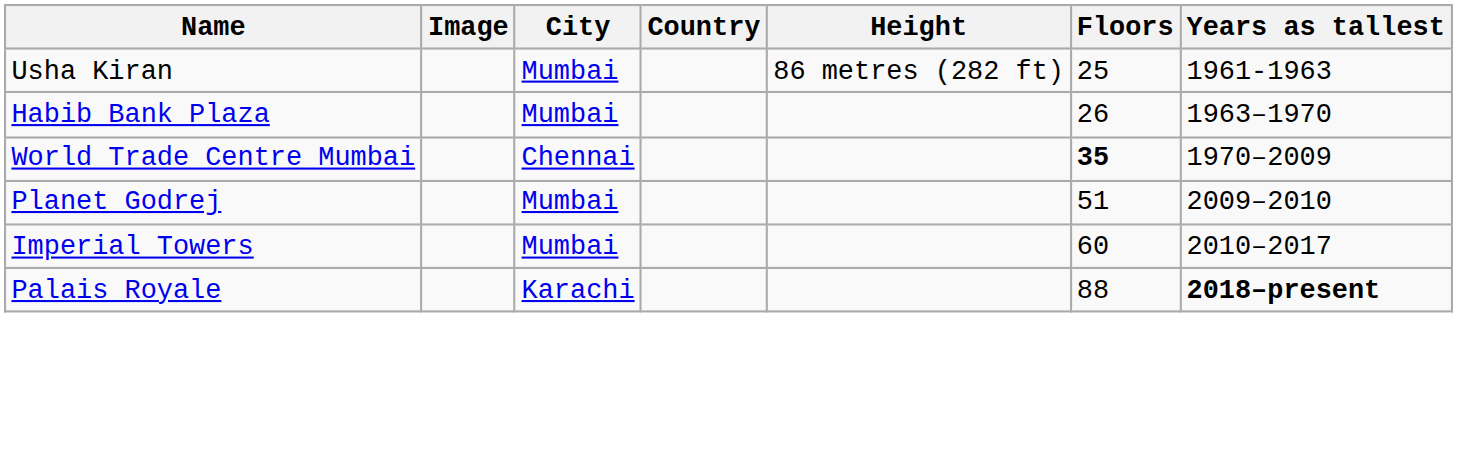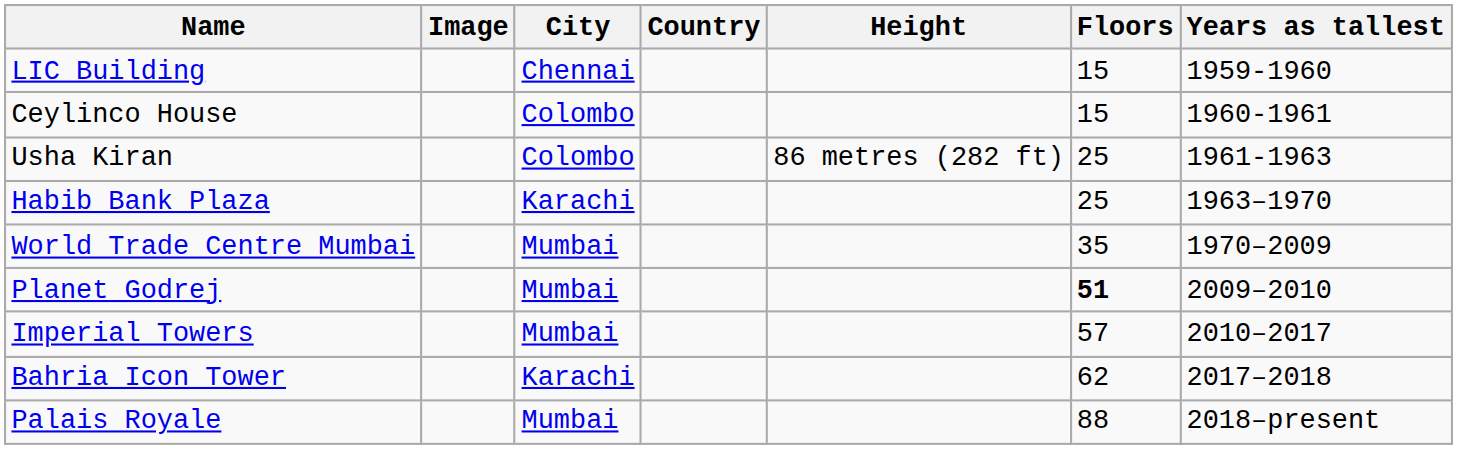+ row: LIC Building | Chennai | 15 | 1959-1960
+ row: Ceylinco House | Colombo | 15 | 1960-1961
Usha Kiran | City: Mumbai -> Colombo
Habib Bank Plaza | City: Mumbai -> Karachi
Habib Bank Plaza | Floors: 26 -> 25
World Trade Centre Mumbai | City: Chennai -> Mumbai
World Trade Centre Mumbai | Floors: bold -> normal
Planet Godrej | Floors: normal -> bold
Imperial Towers | Floors: 60 -> 57
+ row: Bahria Icon Tower | Karachi | 62 | 2017–2018
Palais Royale | City: Karachi -> Mumbai
Palais Royale | Years as tallest: bold -> normal
